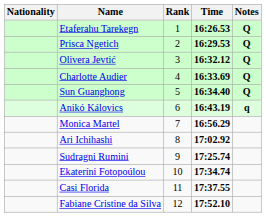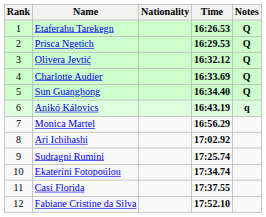columns swapped: Rank <-> Nationality
